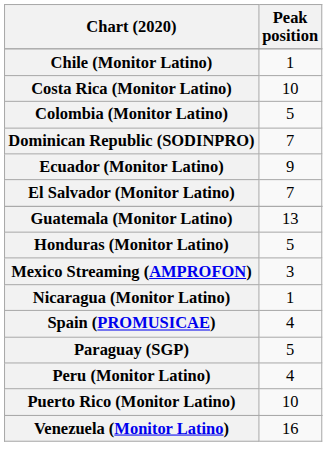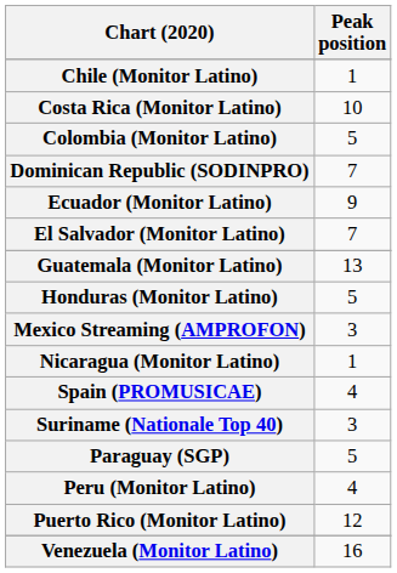+ row: Suriname (Nationale Top 40) | 3
Puerto Rico (Monitor Latino) | Peak position: 10 -> 12
